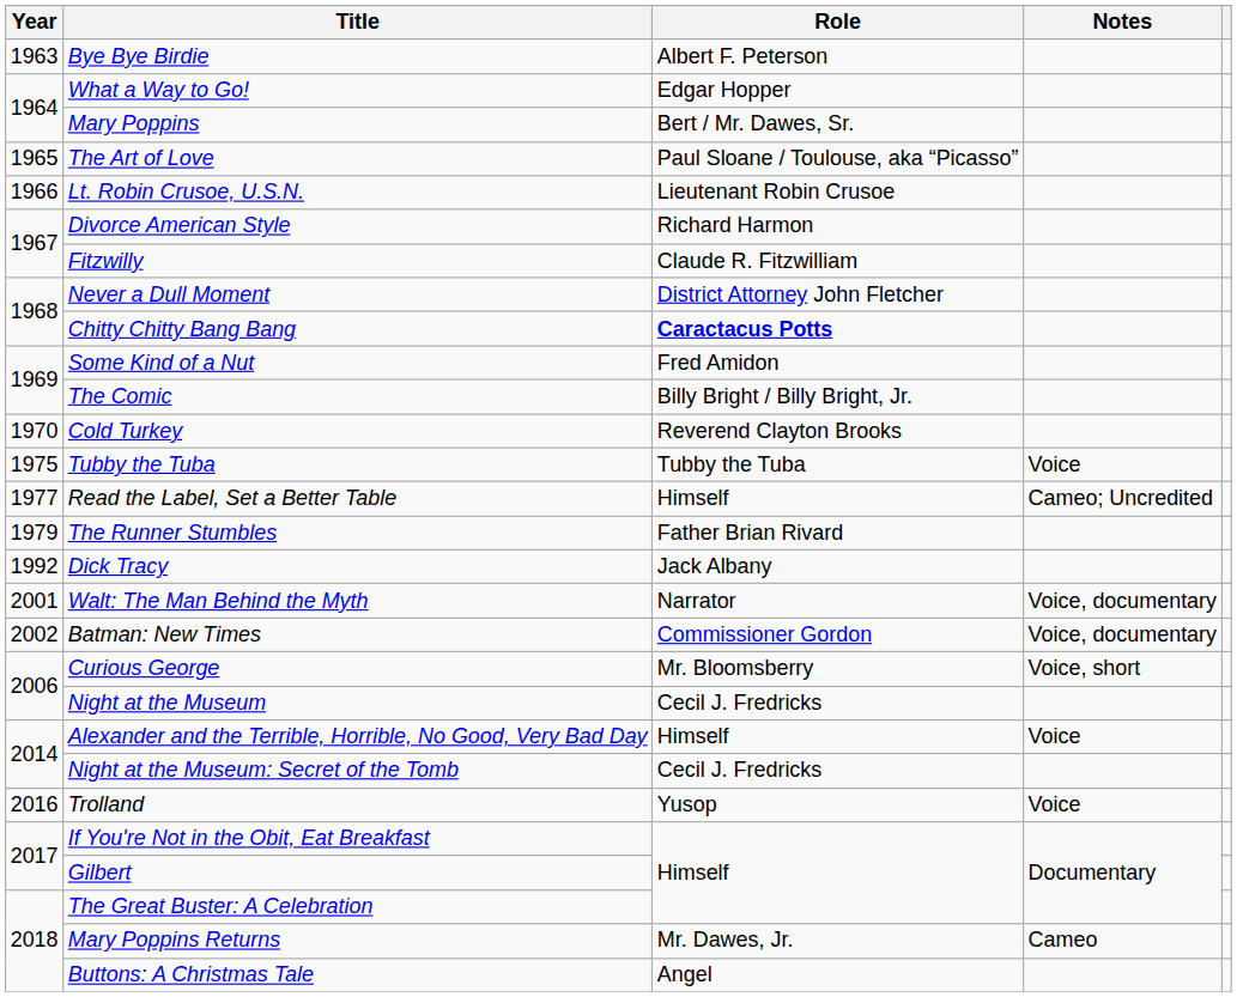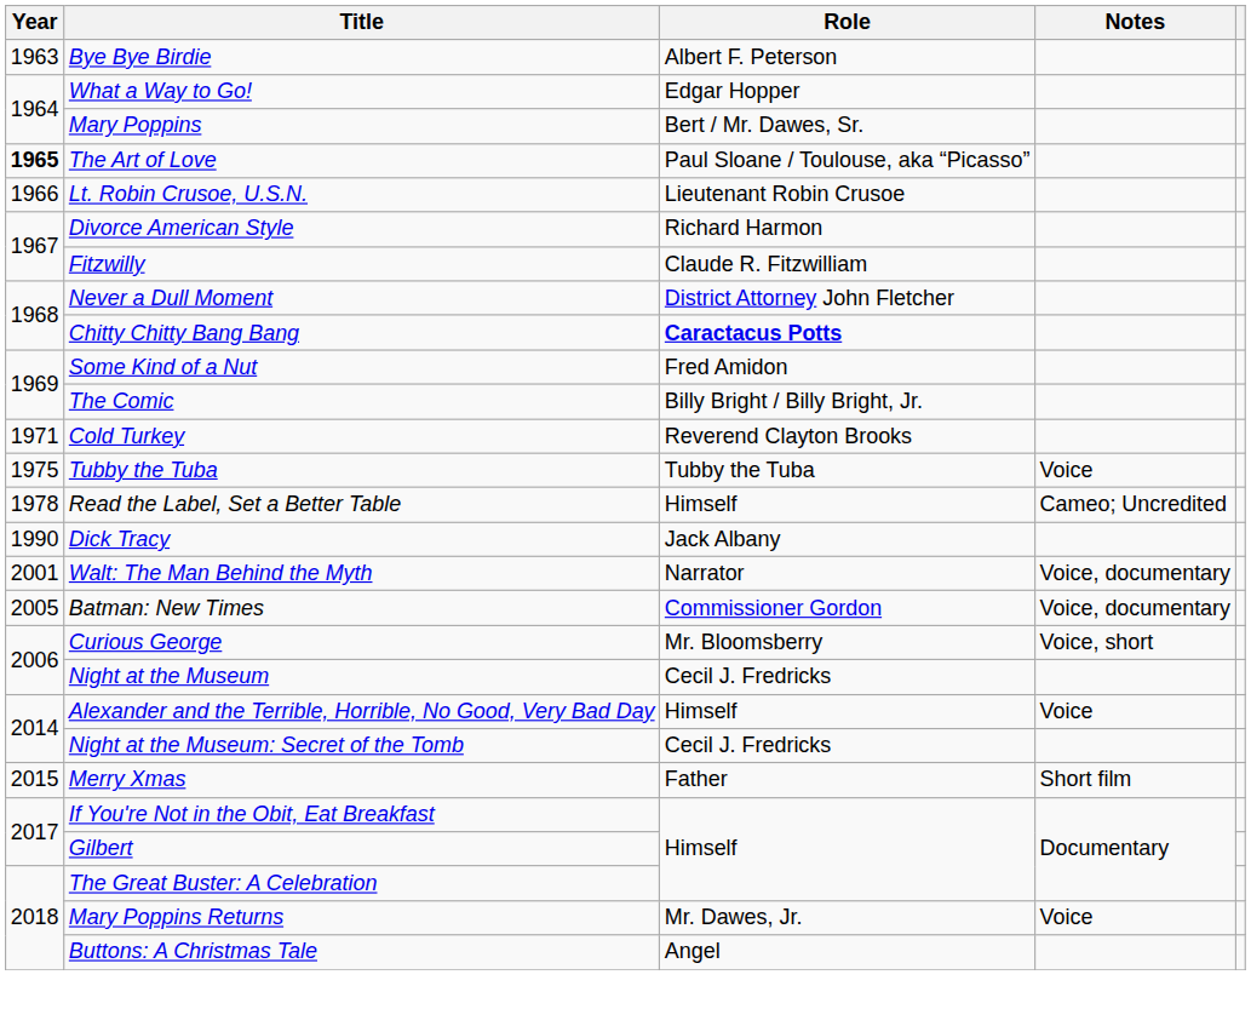The Art of Love | Year: normal -> bold
Cold Turkey | Year: 1970 -> 1971
Read the Label, Set a Better Table | Year: 1977 -> 1978
- row: 1979 | The Runner Stumbles | Father Brian Rivard
Dick Tracy | Year: 1992 -> 1990
Batman: New Times | Year: 2002 -> 2005
+ row: 2015 | Merry Xmas | Father | Short film
- row: 2016 | Trolland | Yusop | Voice
Mary Poppins Returns | Notes: Cameo -> Voice
